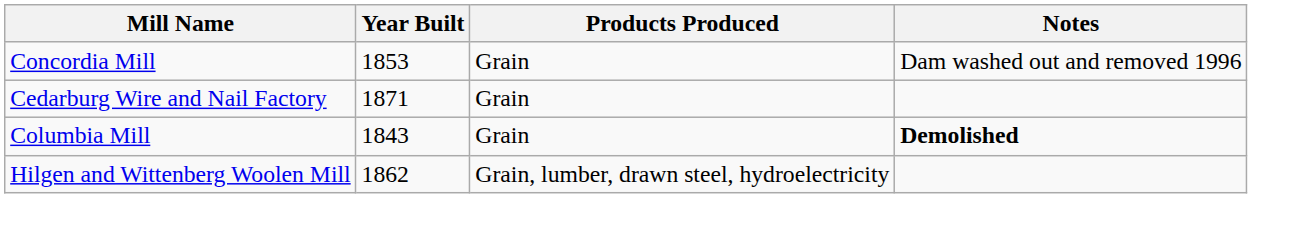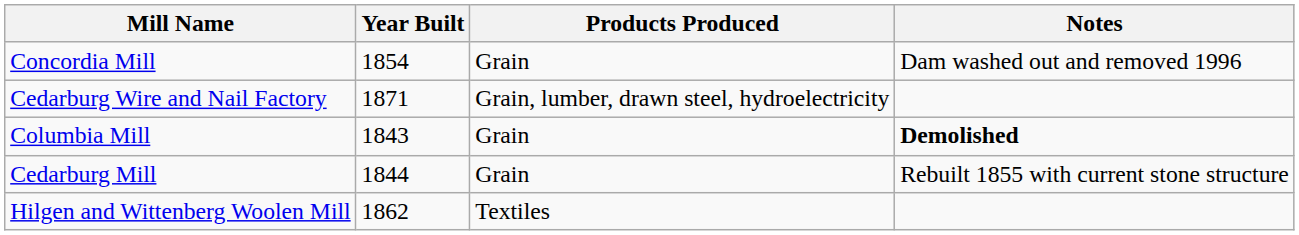Concordia Mill | Year Built: 1853 -> 1854
Cedarburg Wire and Nail Factory | Products Produced: Grain -> Grain, lumber, drawn steel, hydroelectricity
+ row: Cedarburg Mill | 1844 | Grain | Rebuilt 1855 with current stone structure
Hilgen and Wittenberg Woolen Mill | Products Produced: Grain, lumber, drawn steel, hydroelectricity -> Textiles
